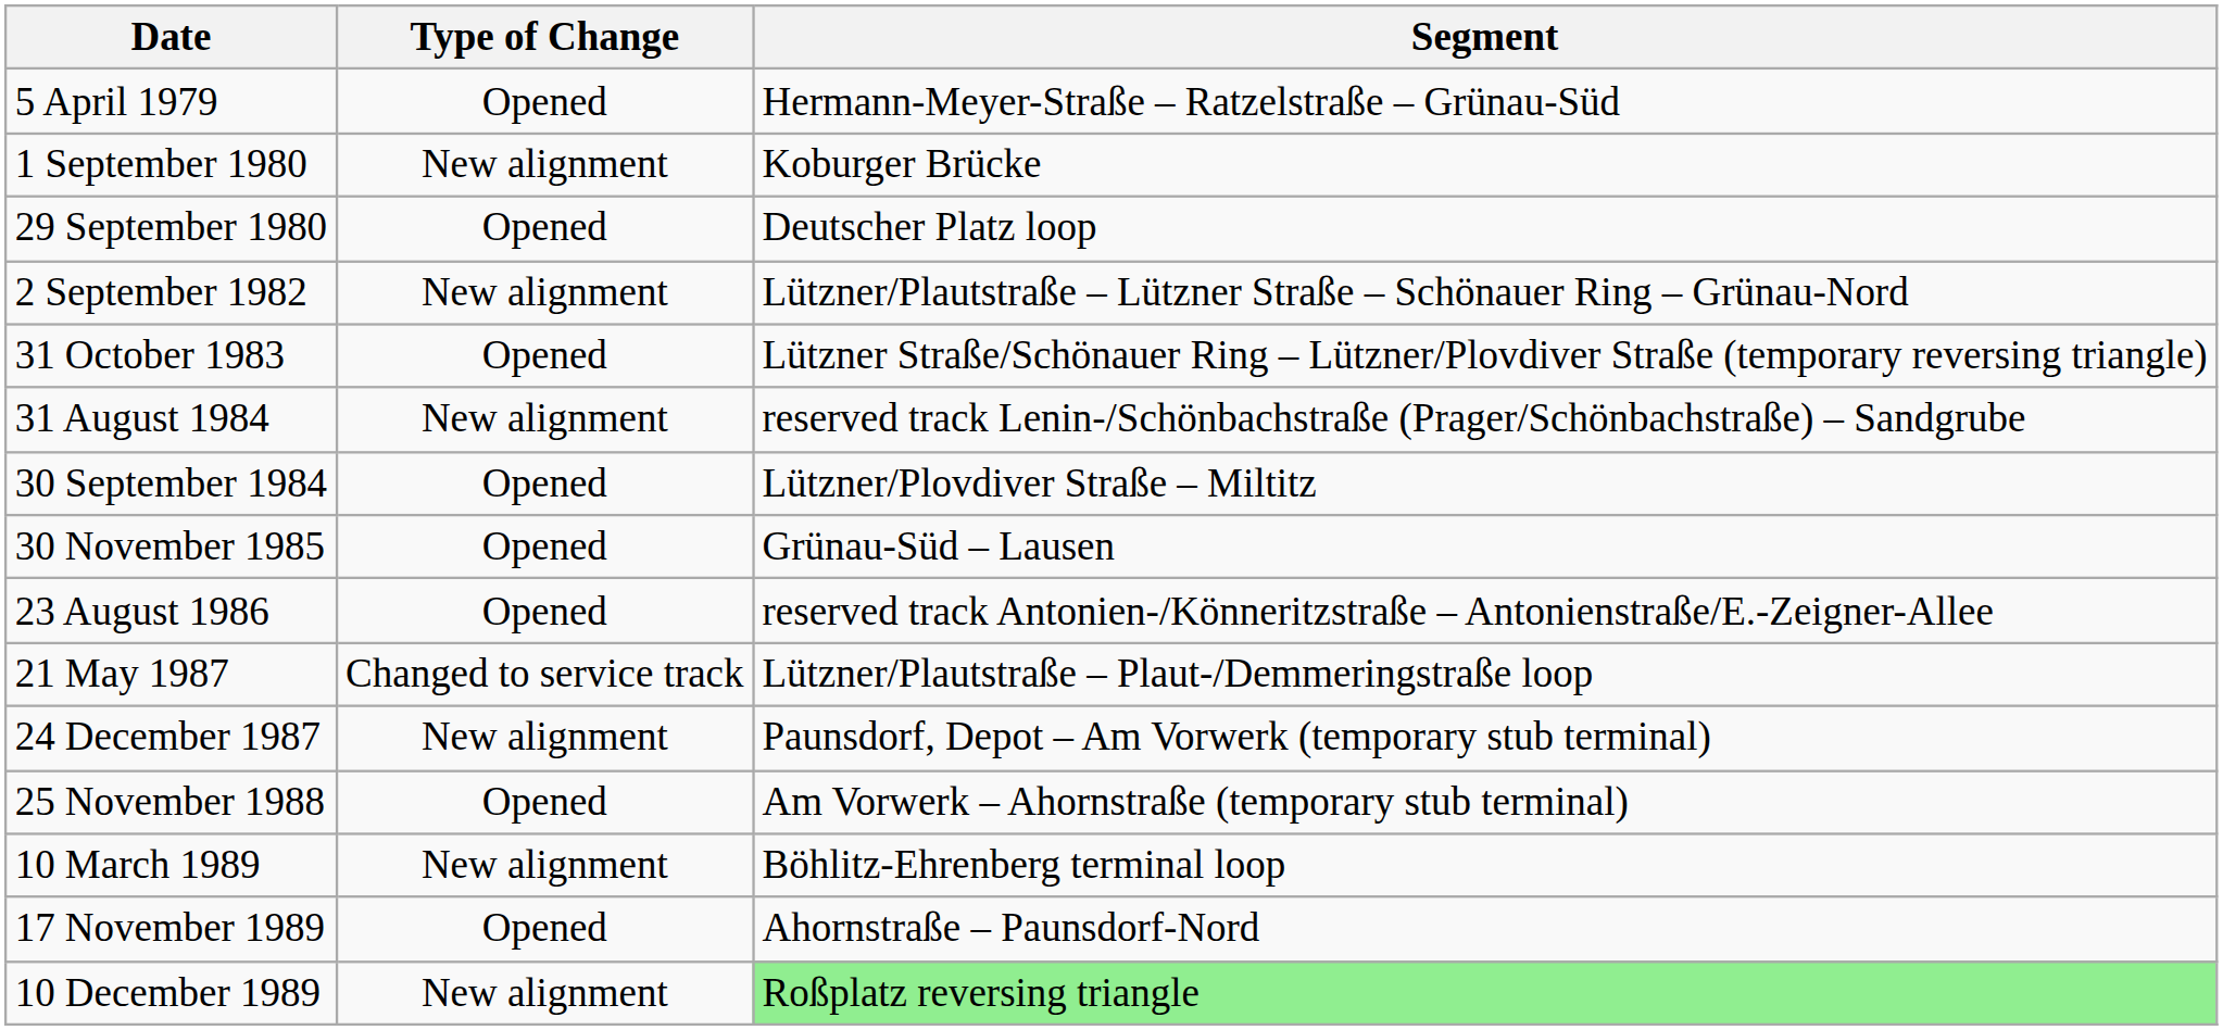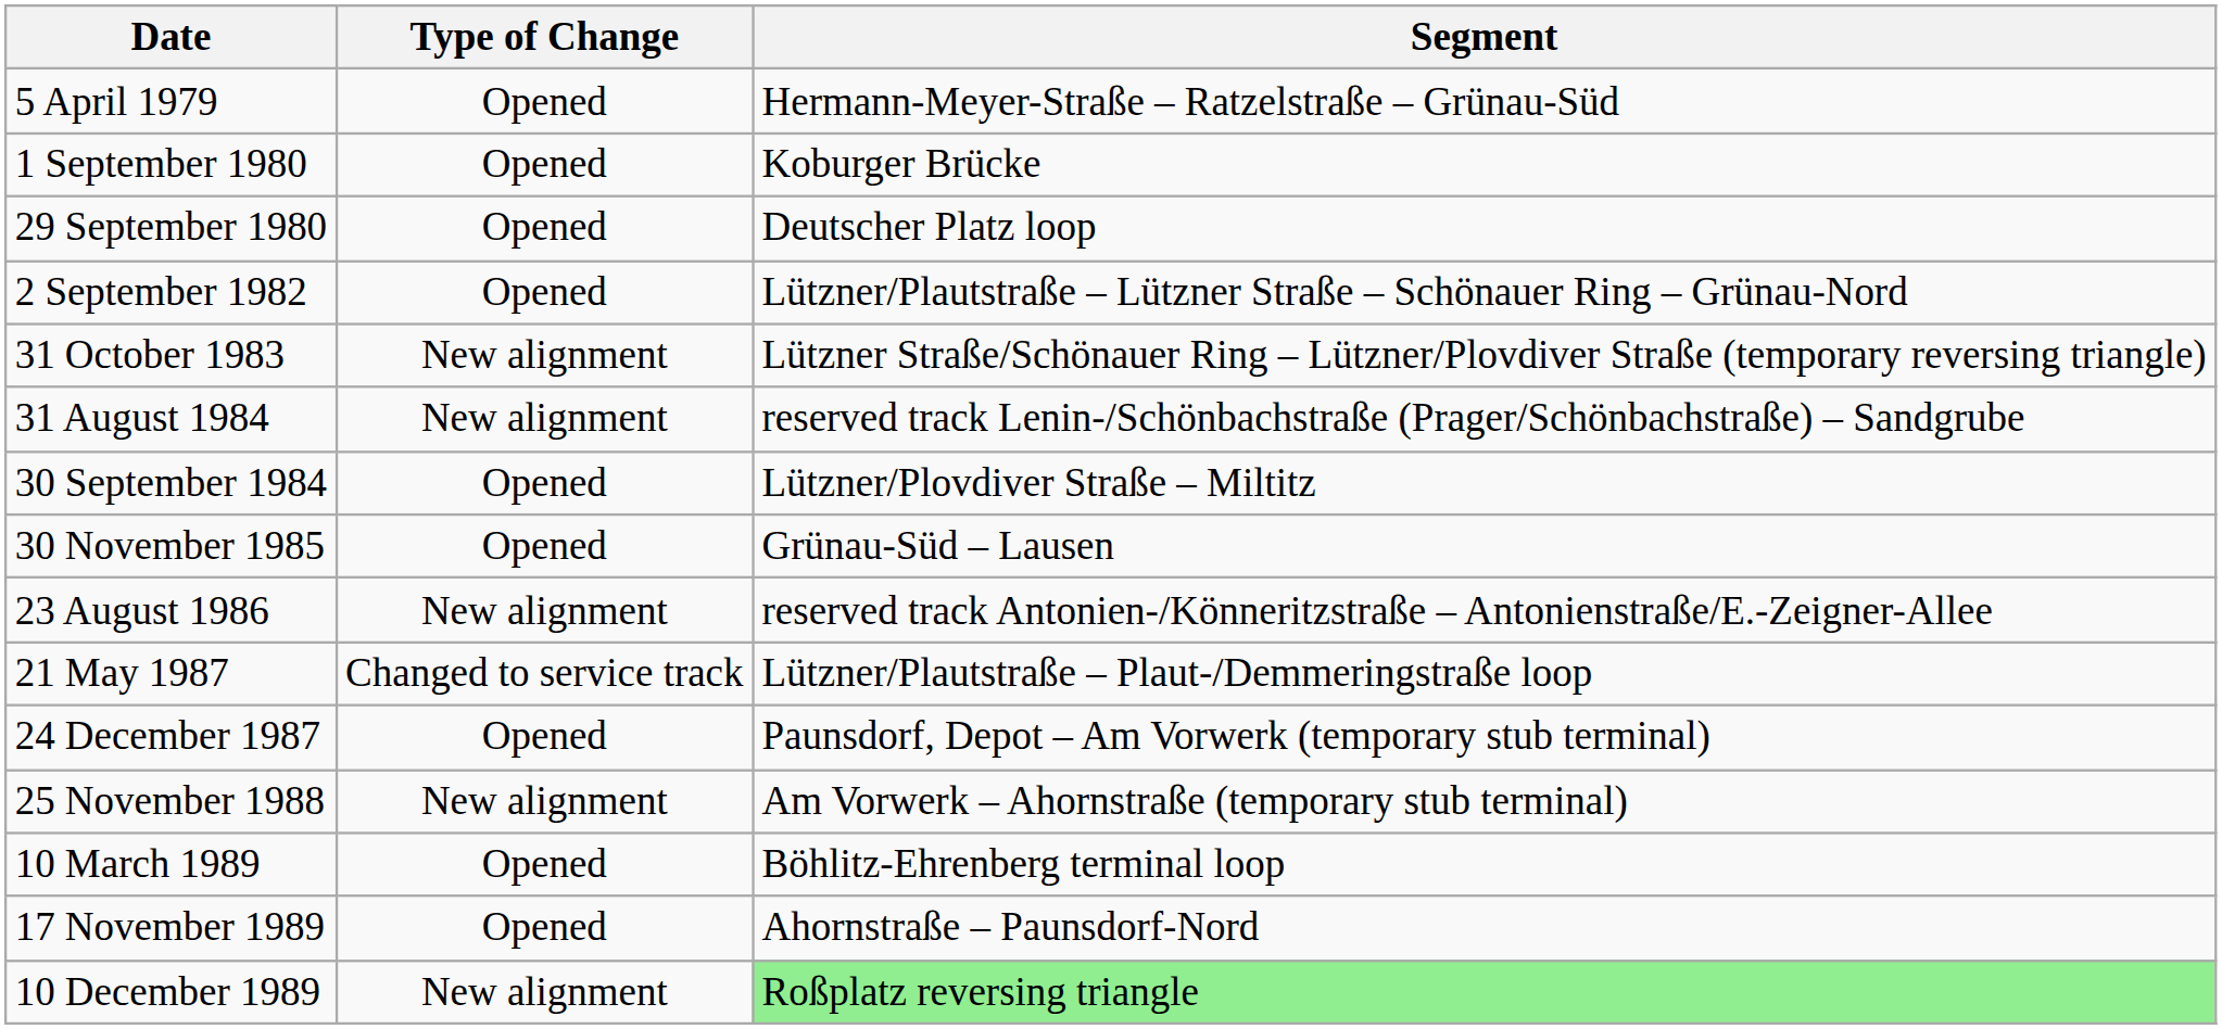1 September 1980 | Type of Change: New alignment -> Opened
2 September 1982 | Type of Change: New alignment -> Opened
31 October 1983 | Type of Change: Opened -> New alignment
23 August 1986 | Type of Change: Opened -> New alignment
24 December 1987 | Type of Change: New alignment -> Opened
25 November 1988 | Type of Change: Opened -> New alignment
10 March 1989 | Type of Change: New alignment -> Opened
